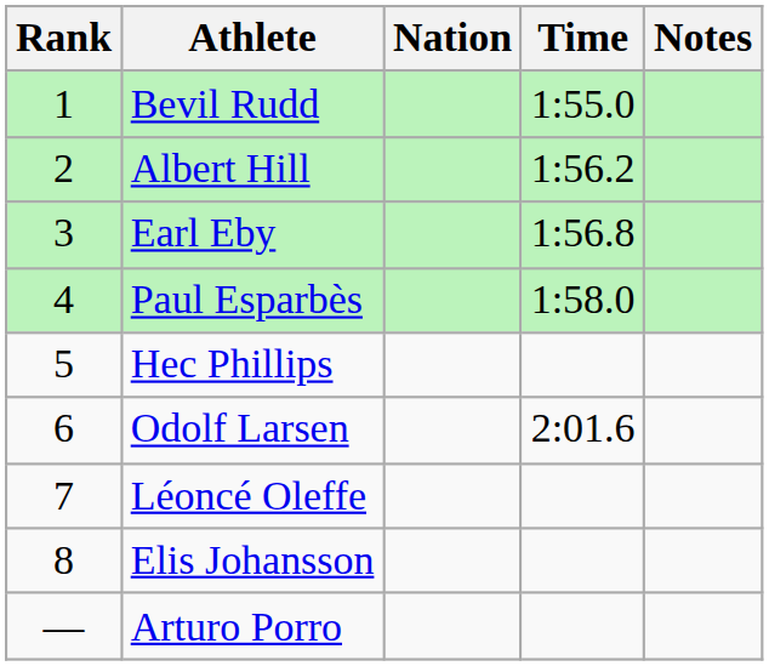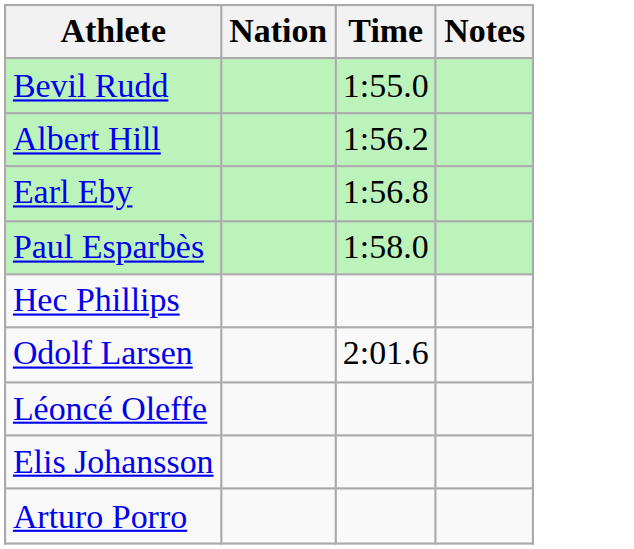- column: Rank | 1 | 2 | 3 | 4 | 5 | 6 | 7 | 8 | —
